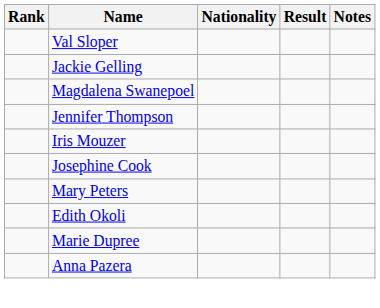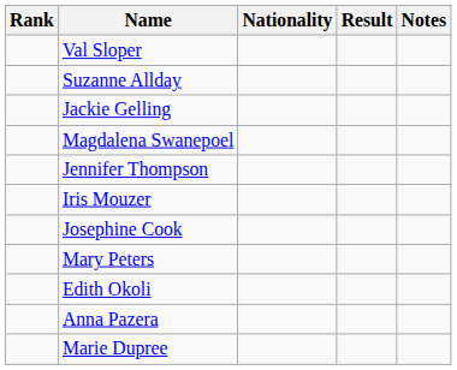+ row: Suzanne Allday
rows swapped: Anna Pazera <-> Marie Dupree
